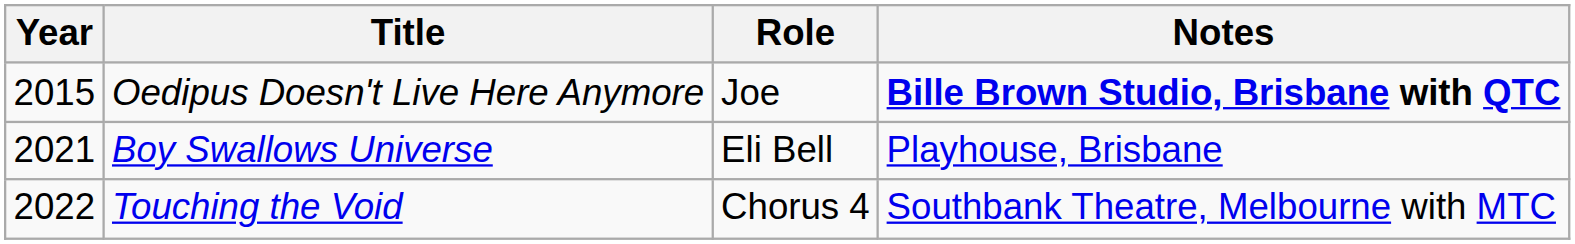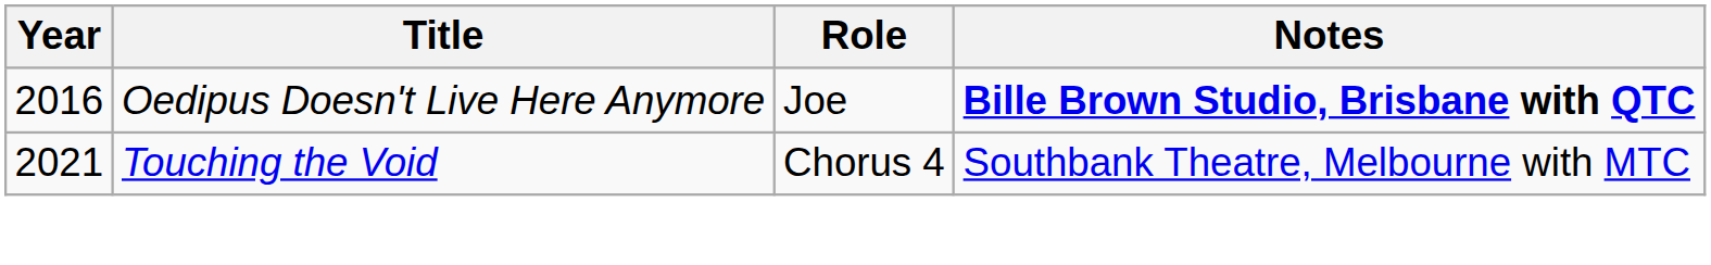Oedipus Doesn't Live Here Anymore | Year: 2015 -> 2016
- row: 2021 | Boy Swallows Universe | Eli Bell | Playhouse, Brisbane
Touching the Void | Year: 2022 -> 2021
